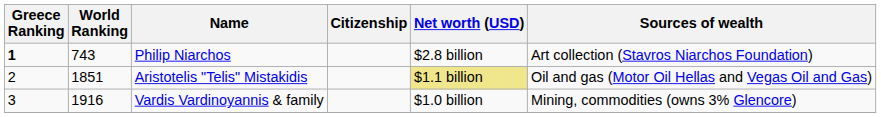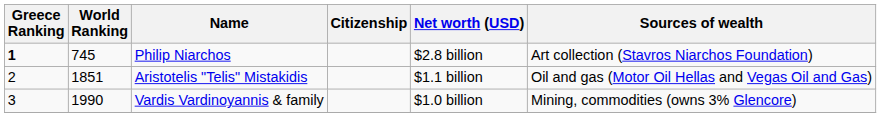Philip Niarchos | World Ranking: 743 -> 745
Aristotelis "Telis" Mistakidis | Net worth (USD): khaki background -> no background
Vardis Vardinoyannis & family | World Ranking: 1916 -> 1990
